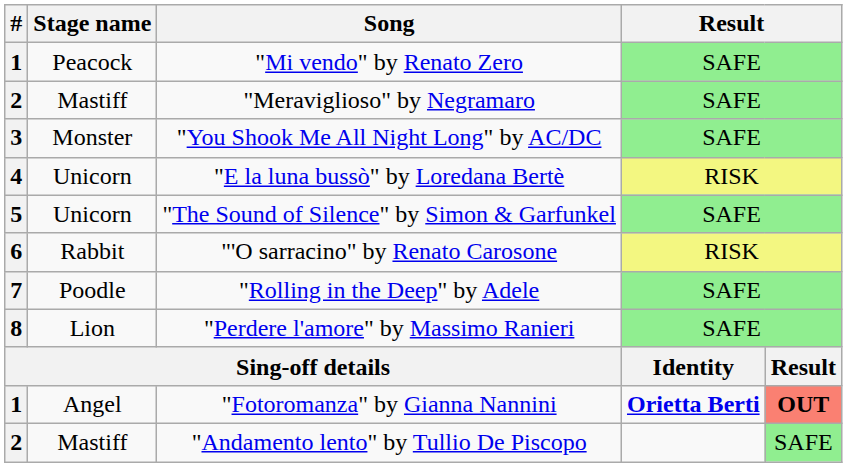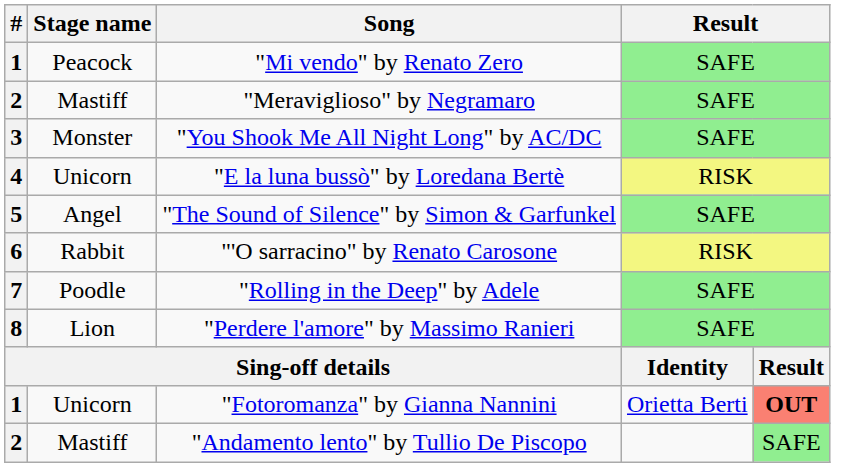"The Sound of Silence" by Simon & Garfunkel | Stage name: Unicorn -> Angel
"Fotoromanza" by Gianna Nannini | Stage name: Angel -> Unicorn
"Fotoromanza" by Gianna Nannini | column 4: bold -> normal
